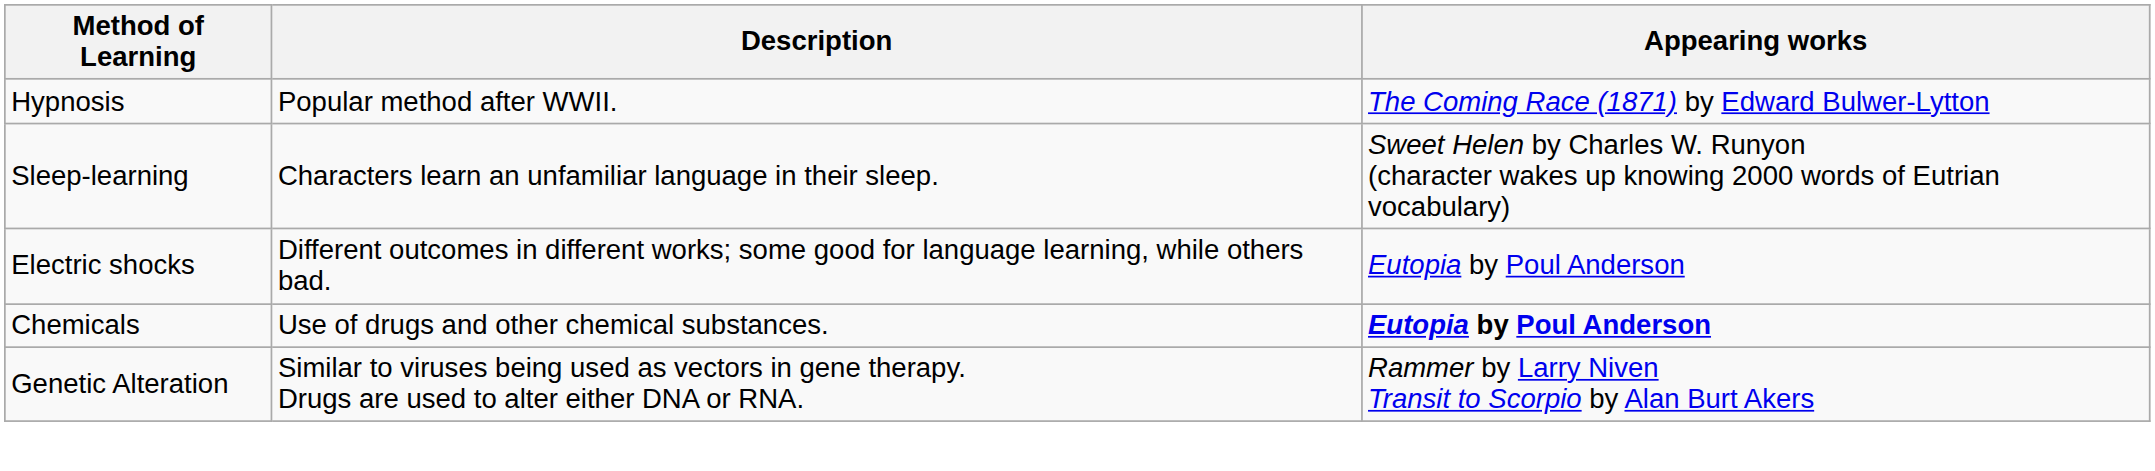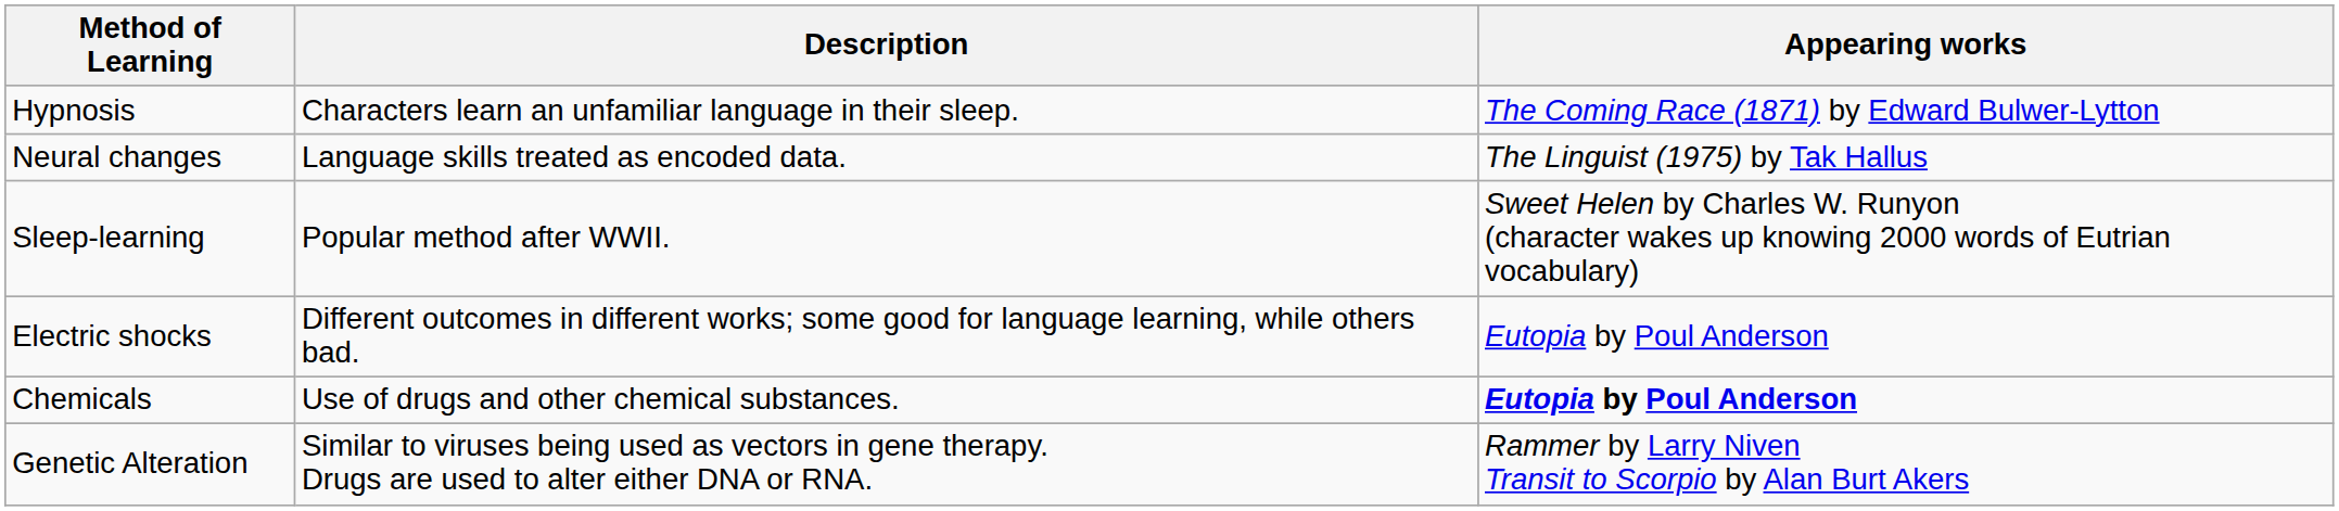Hypnosis | Description: Popular method after WWII. -> Characters learn an unfamiliar language in their sleep.
+ row: Neural changes | Language skills treated as encoded data. | The Linguist (1975) by Tak Hallus
Sleep-learning | Description: Characters learn an unfamiliar language in their sleep. -> Popular method after WWII.
